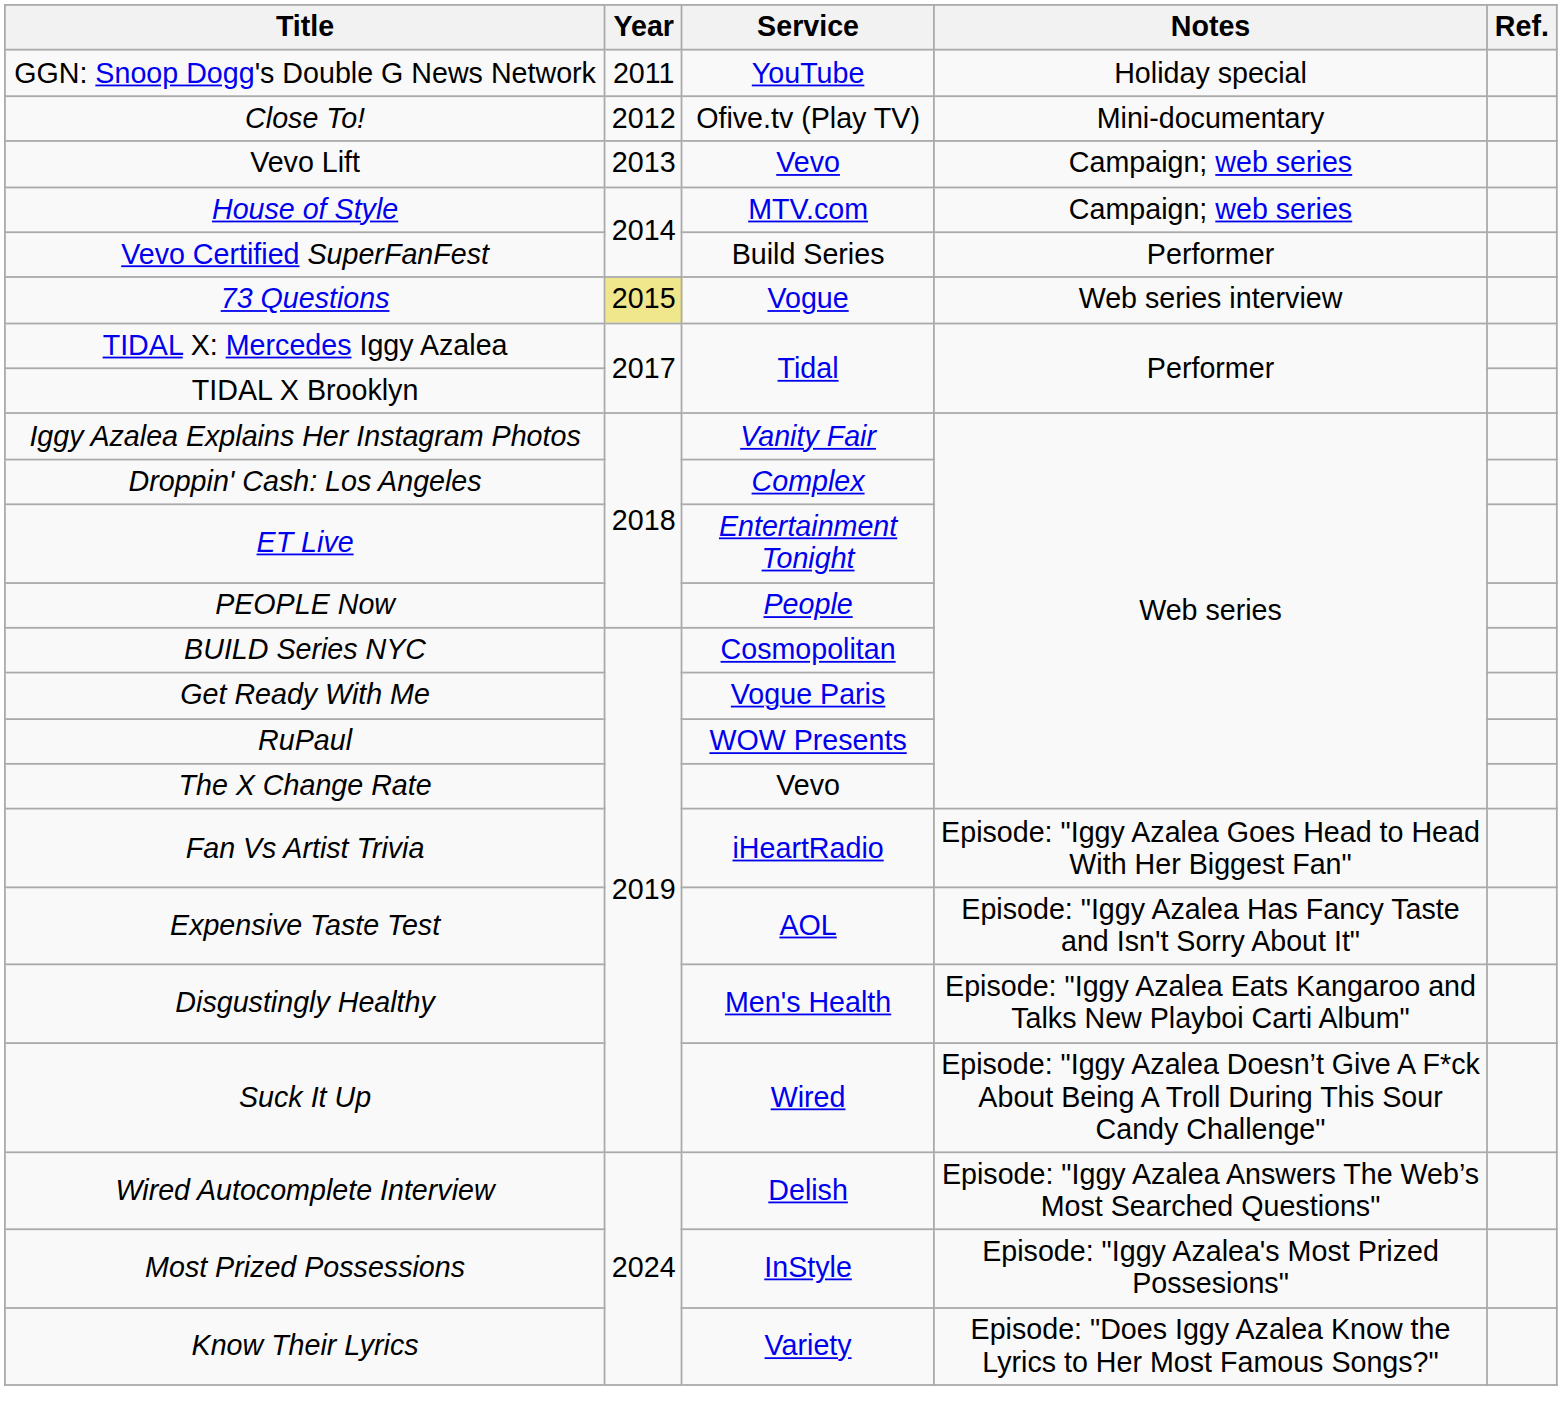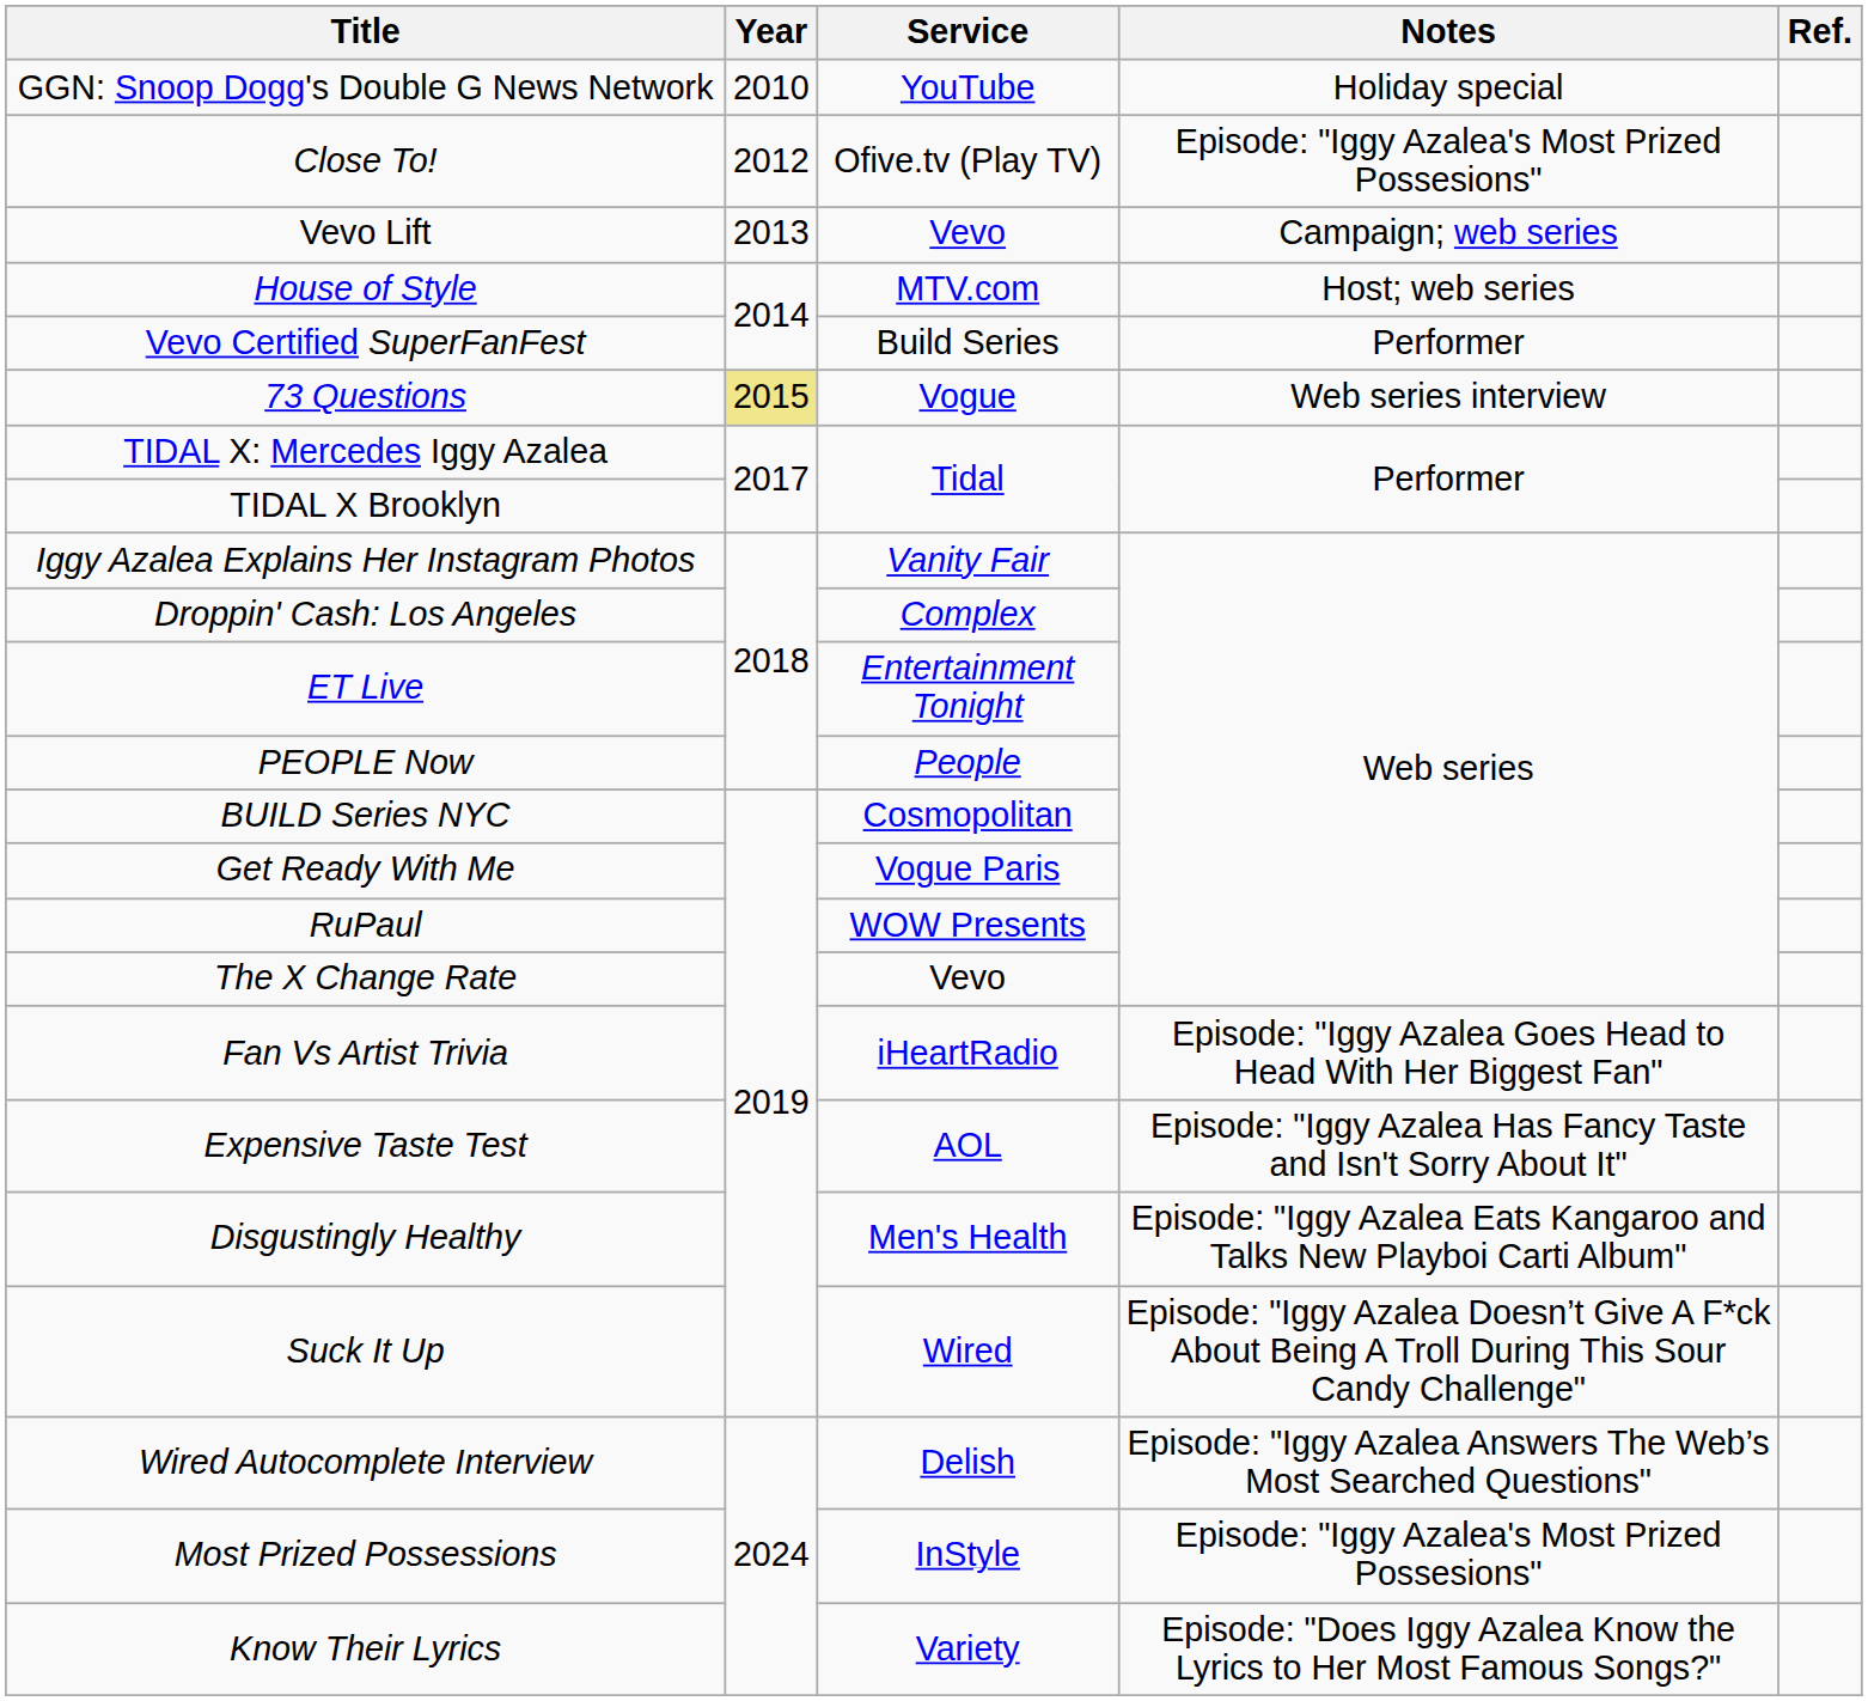GGN: Snoop Dogg's Double G News Network | Year: 2011 -> 2010
Close To! | Notes: Mini-documentary -> Episode: "Iggy Azalea's Most Prized Possesions"
House of Style | Notes: Campaign; web series -> Host; web series
